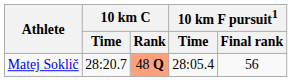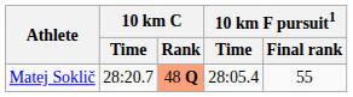Matej Soklič | 10 km F pursuit1 / Final rank: 56 -> 55
